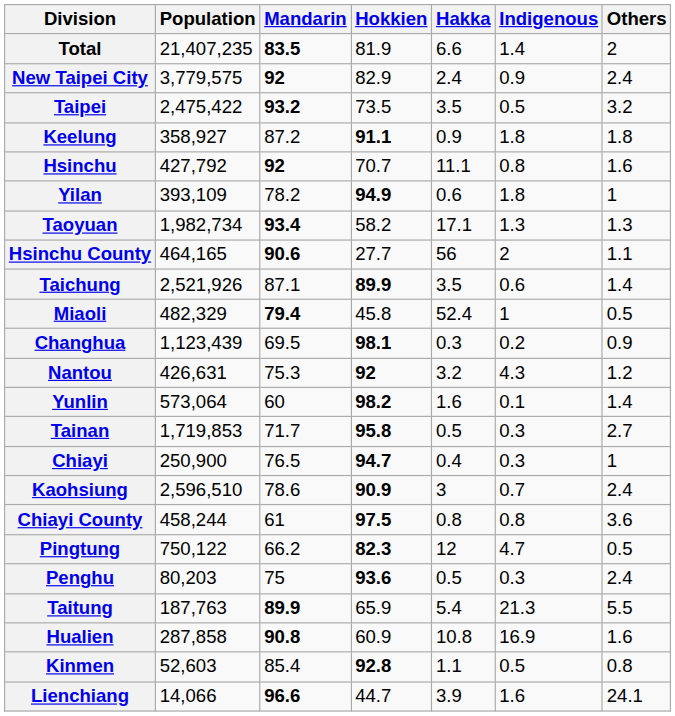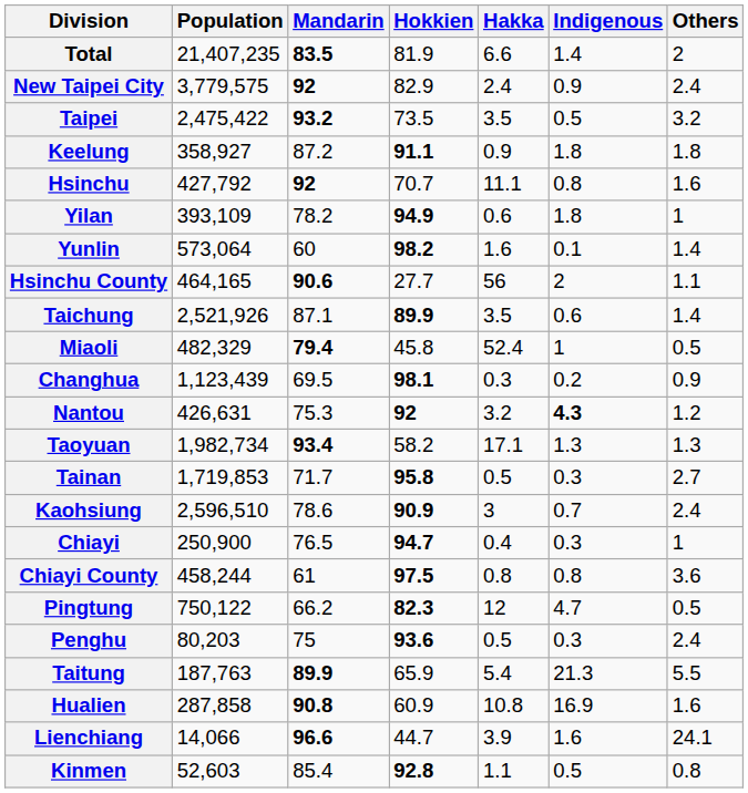rows swapped: Taoyuan <-> Yunlin
Nantou | Indigenous: normal -> bold
rows swapped: Kaohsiung <-> Chiayi
rows swapped: Kinmen <-> Lienchiang
